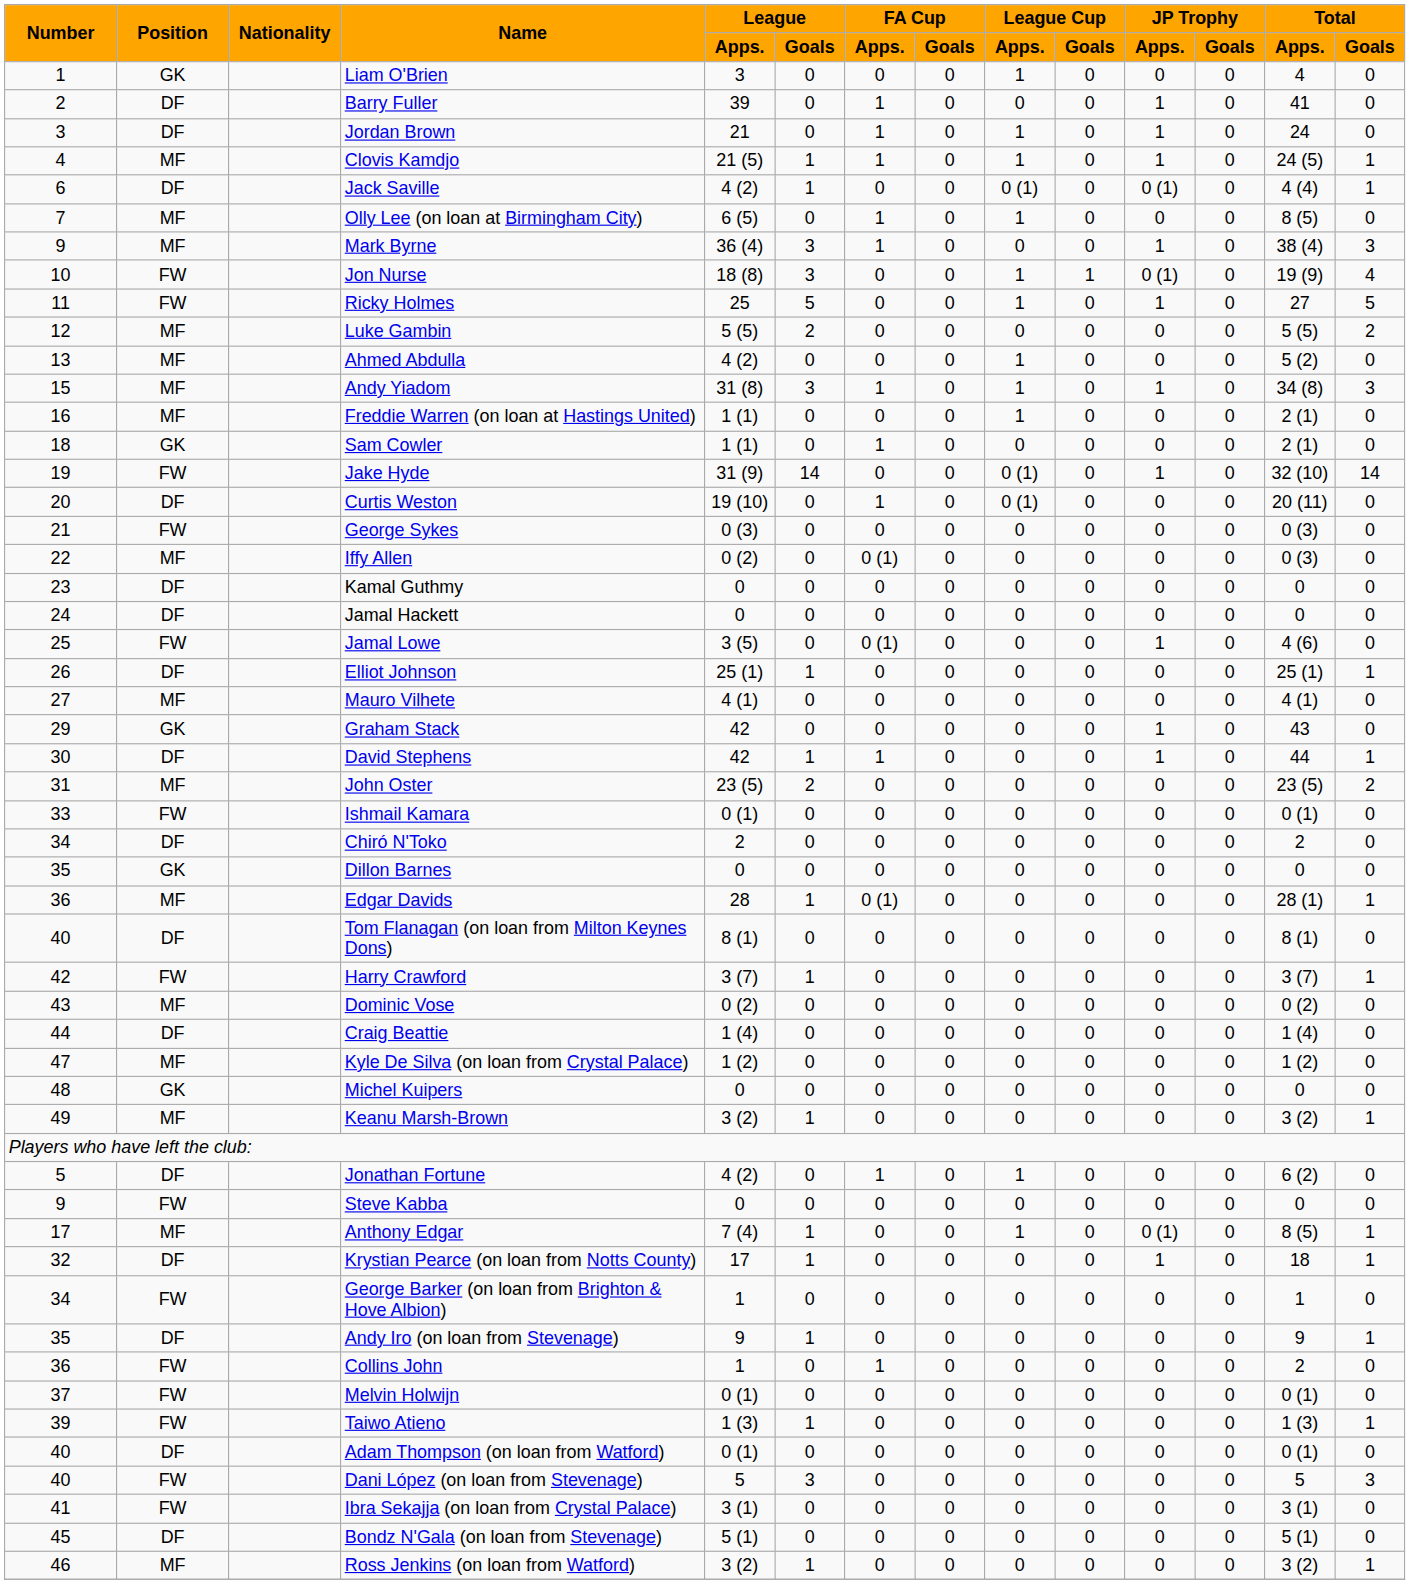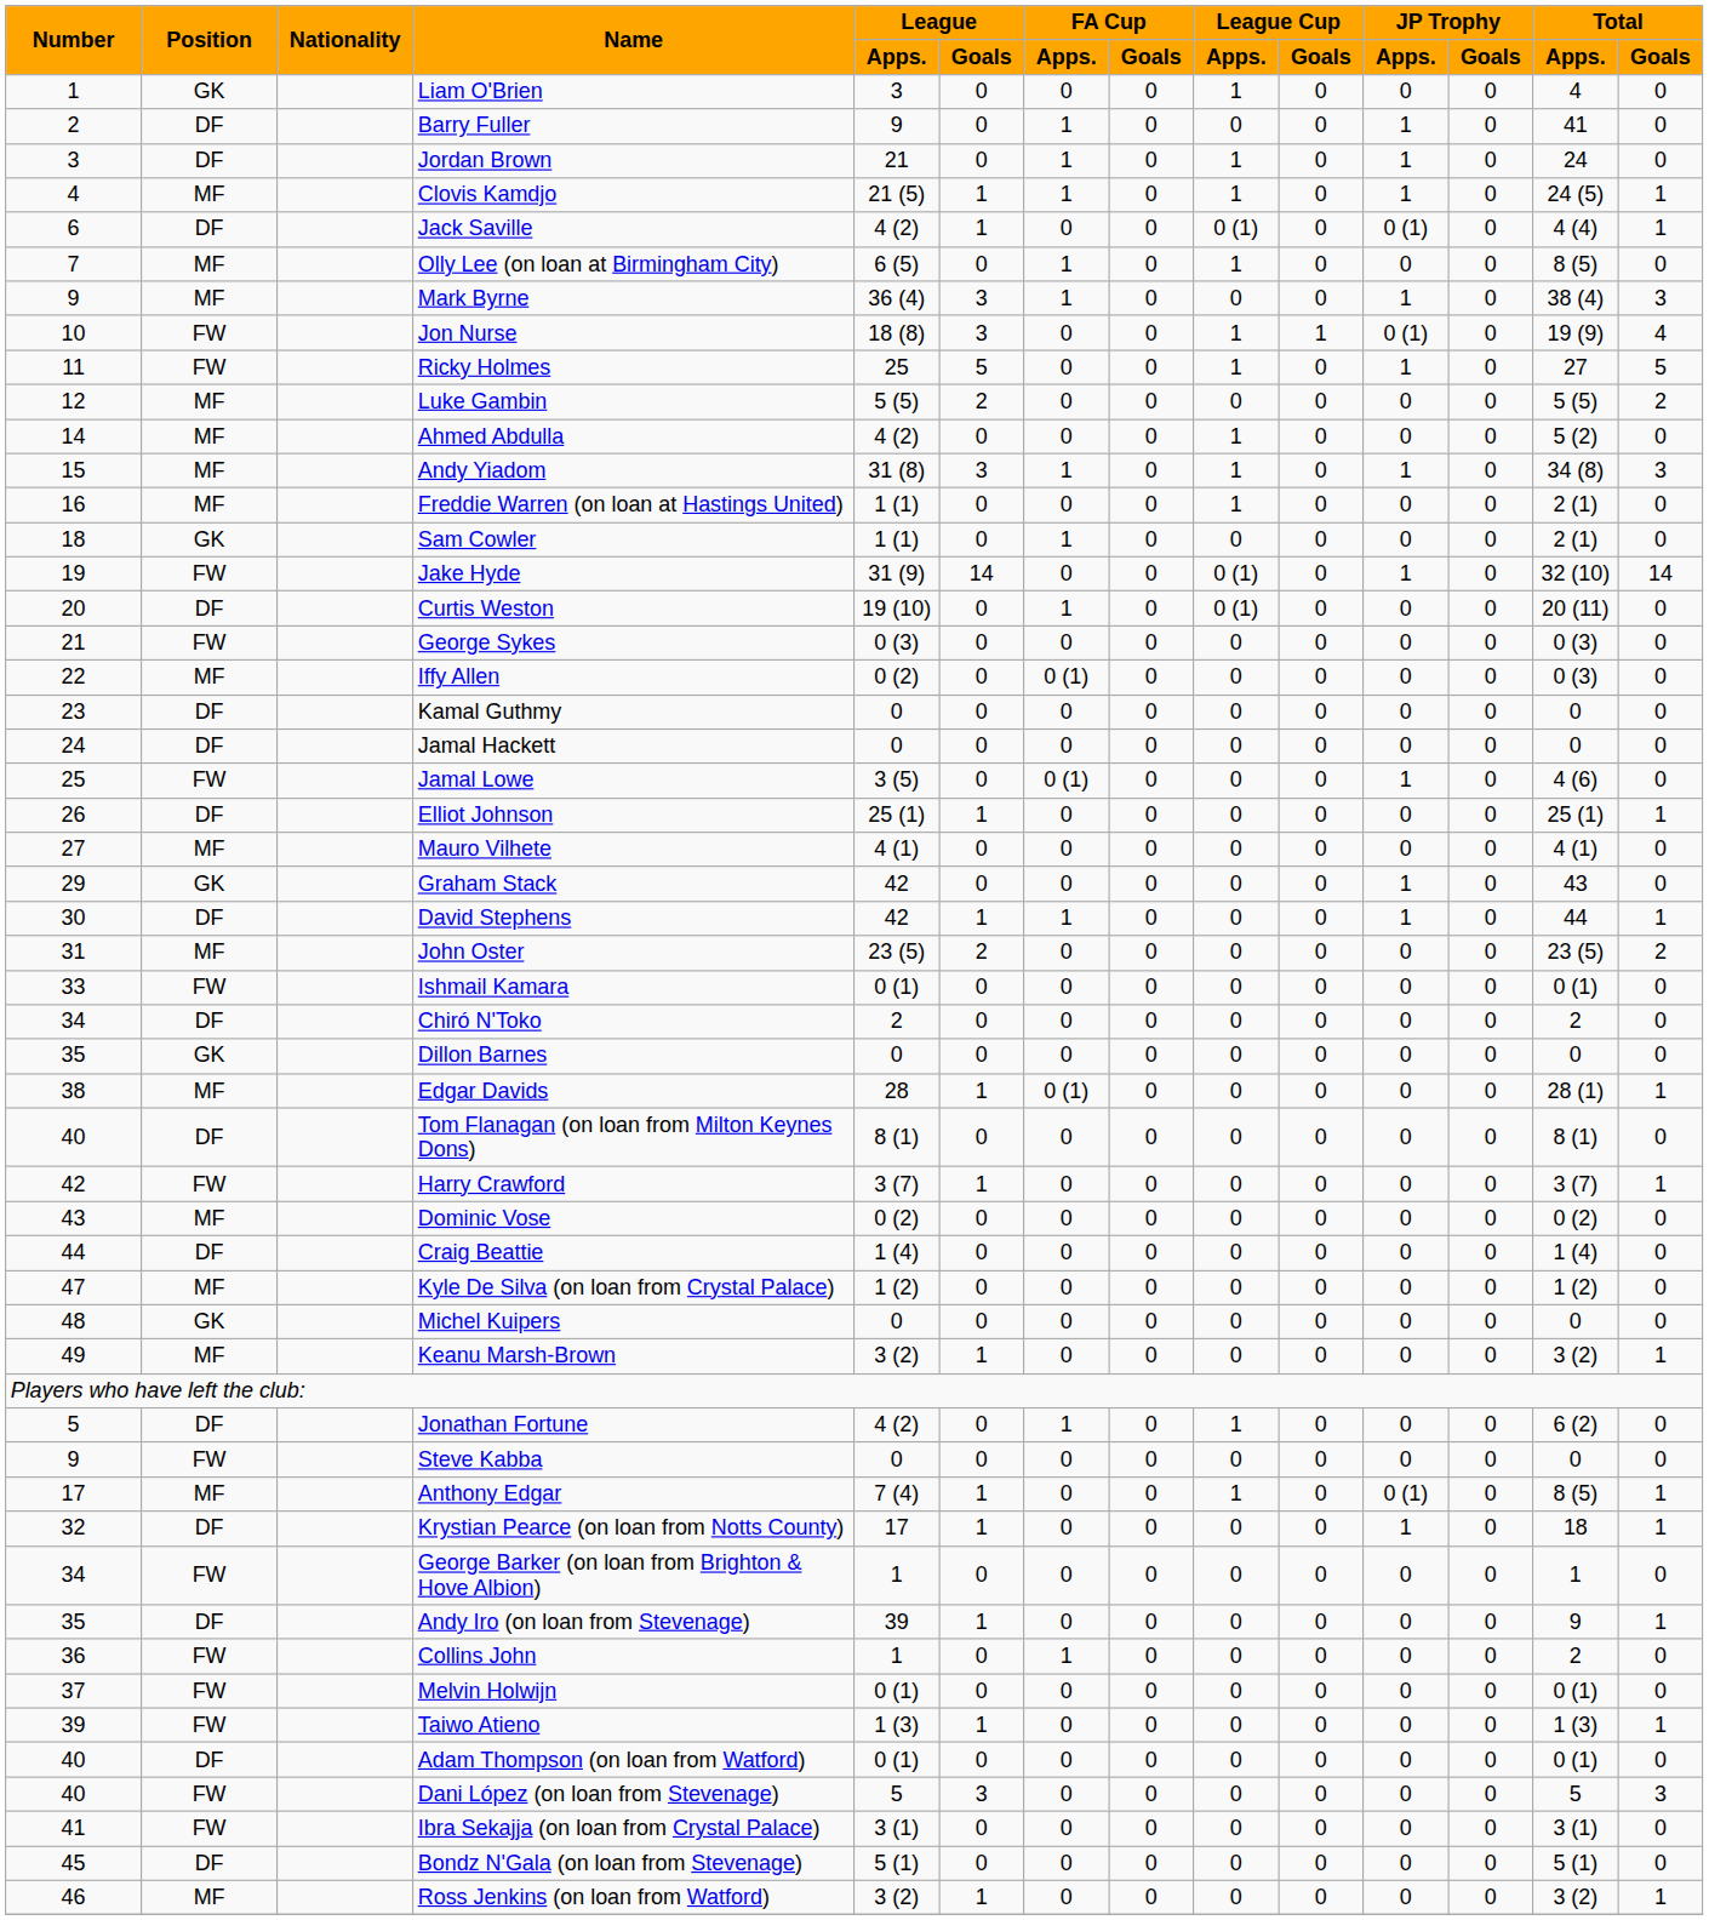Barry Fuller | League / Apps.: 39 -> 9
Ahmed Abdulla | Number: 13 -> 14
Edgar Davids | Number: 36 -> 38
Andy Iro (on loan from Stevenage) | League / Apps.: 9 -> 39
